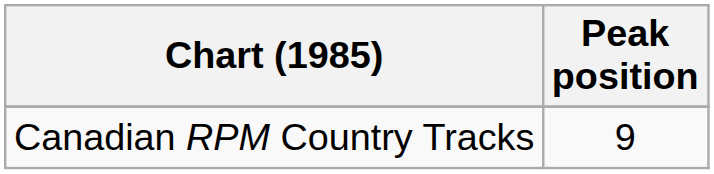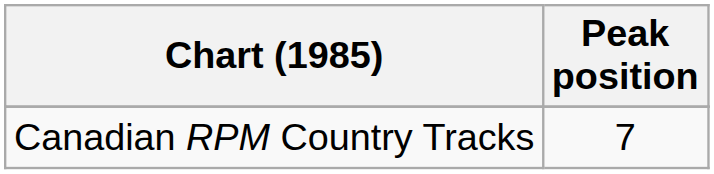Canadian RPM Country Tracks | Peak position: 9 -> 7
